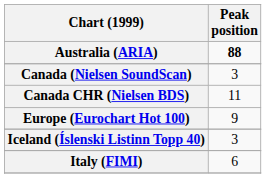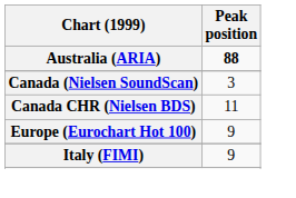- row: Iceland (Íslenski Listinn Topp 40) | 3
Italy (FIMI) | Peak position: 6 -> 9
